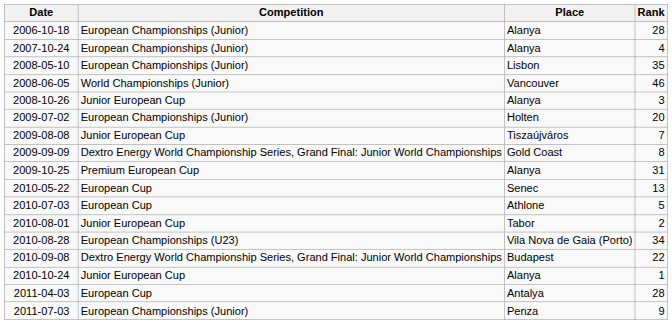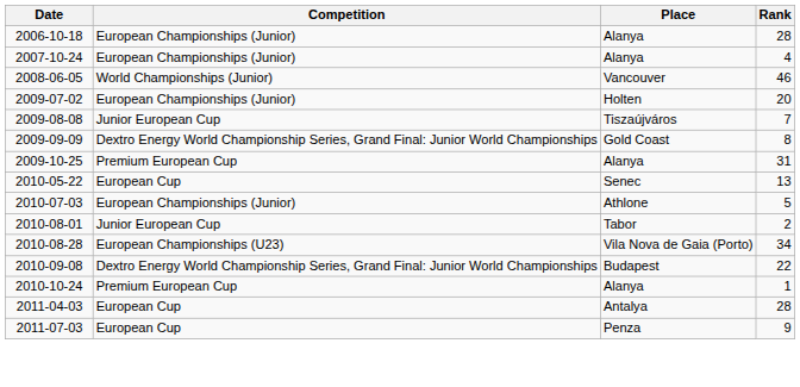- row: 2008-05-10 | European Championships (Junior) | Lisbon | 35
- row: 2008-10-26 | Junior European Cup | Alanya | 3
2010-07-03 | Competition: European Cup -> European Championships (Junior)
2010-10-24 | Competition: Junior European Cup -> Premium European Cup
2011-07-03 | Competition: European Championships (Junior) -> European Cup
